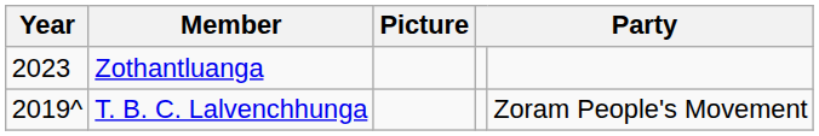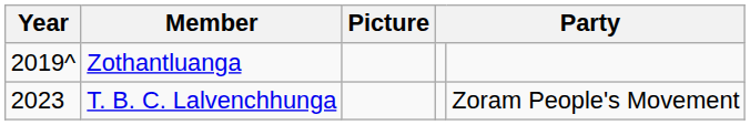Zothantluanga | Year: 2023 -> 2019^
T. B. C. Lalvenchhunga | Year: 2019^ -> 2023
